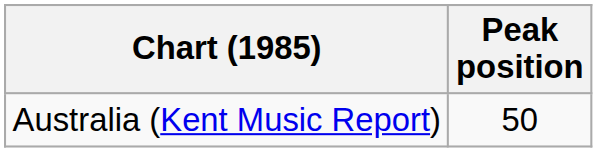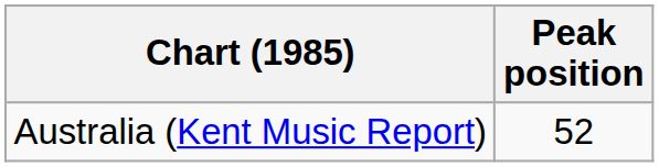Australia (Kent Music Report) | Peak position: 50 -> 52
